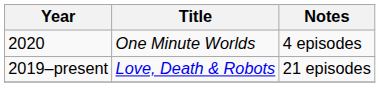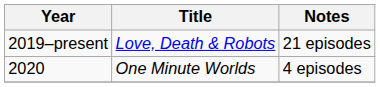rows swapped: 2020 <-> 2019–present
